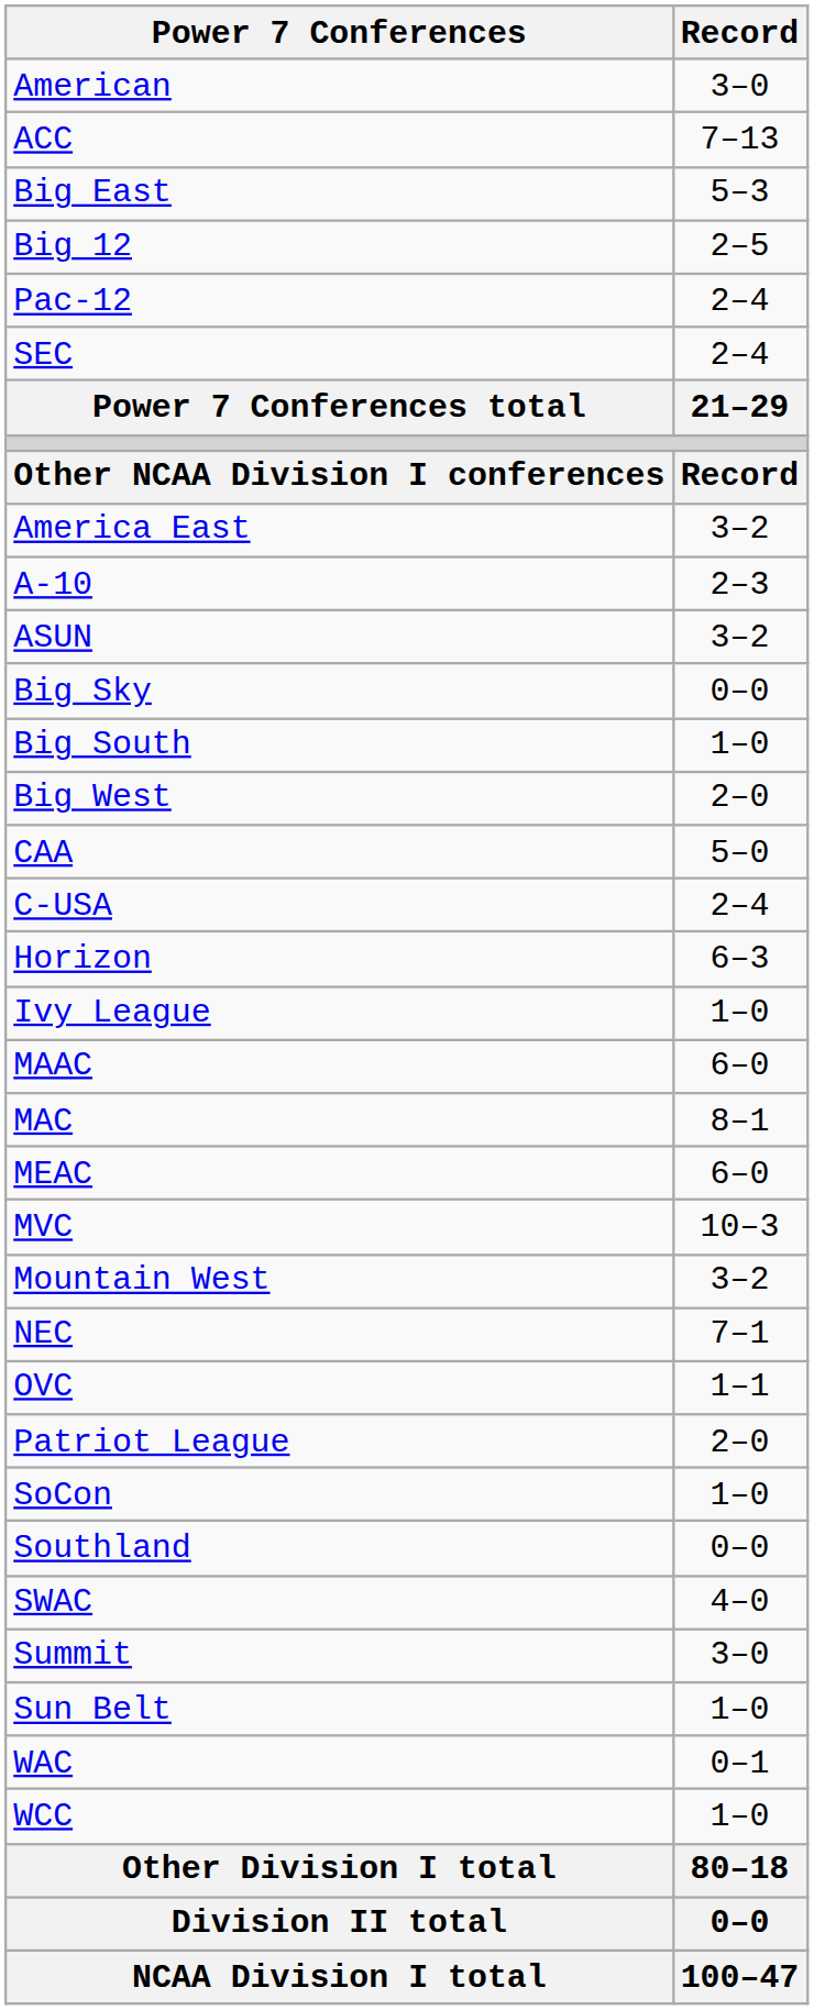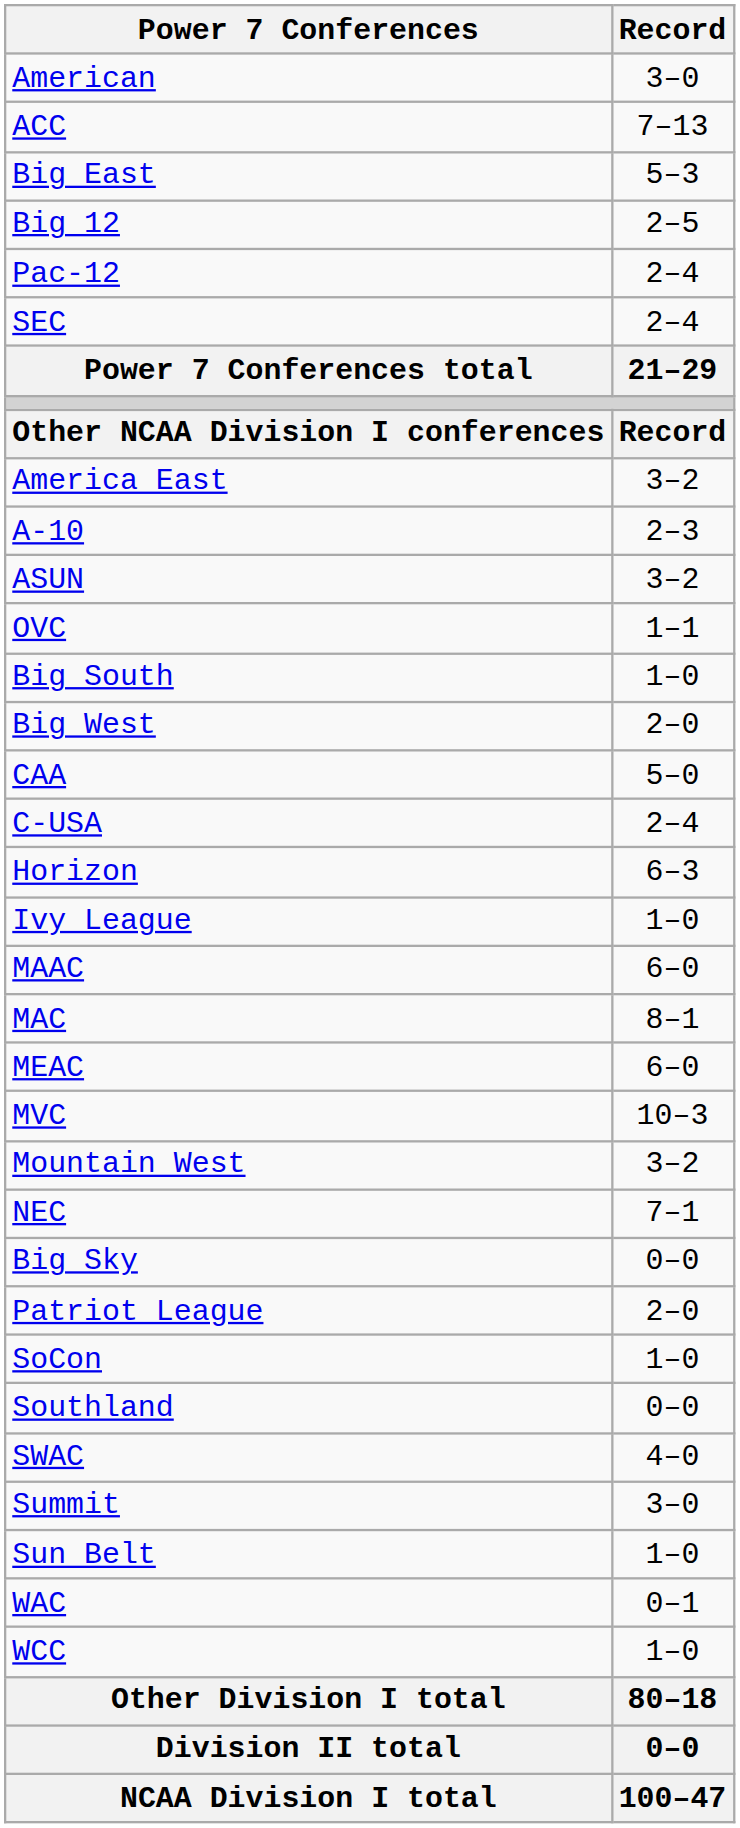rows swapped: Big Sky <-> OVC
